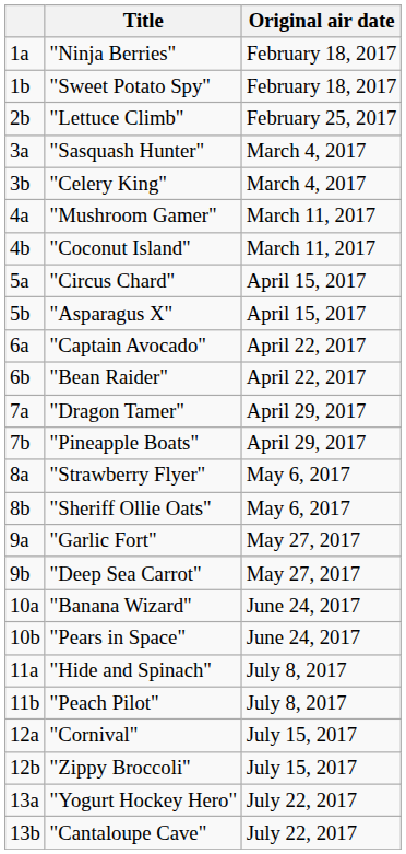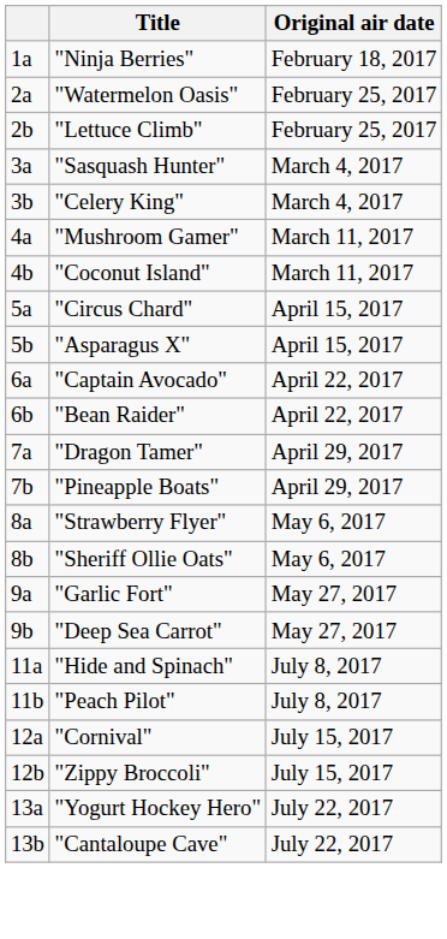- row: 1b | "Sweet Potato Spy" | February 18, 2017
+ row: 2a | "Watermelon Oasis" | February 25, 2017
- row: 10a | "Banana Wizard" | June 24, 2017
- row: 10b | "Pears in Space" | June 24, 2017
